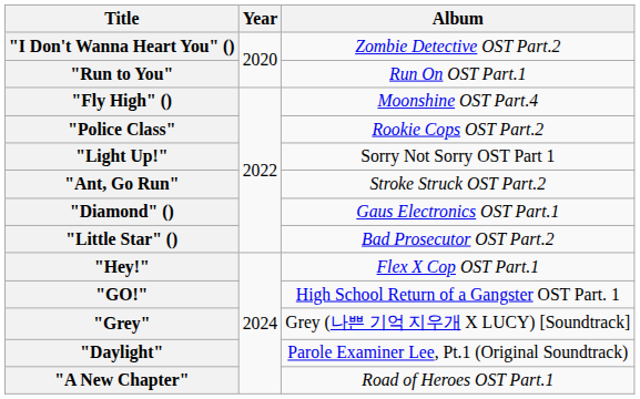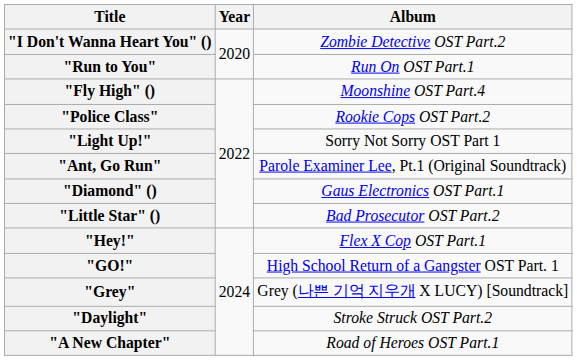"Ant, Go Run" | Album: Stroke Struck OST Part.2 -> Parole Examiner Lee, Pt.1 (Original Soundtrack)
"Daylight" | Album: Parole Examiner Lee, Pt.1 (Original Soundtrack) -> Stroke Struck OST Part.2
